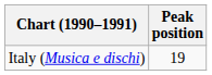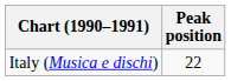Italy (Musica e dischi) | Peak position: 19 -> 22
